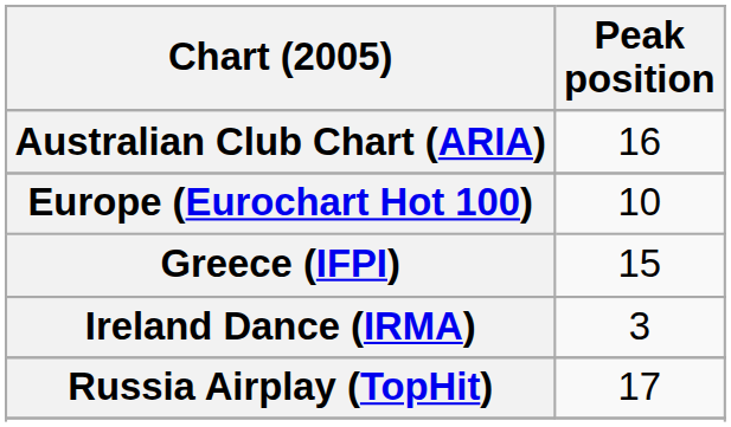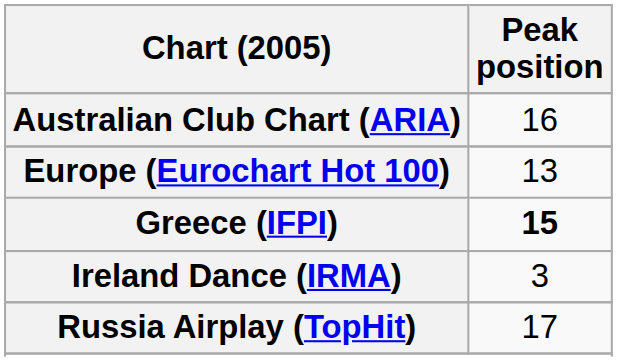Europe (Eurochart Hot 100) | Peak position: 10 -> 13
Greece (IFPI) | Peak position: normal -> bold
